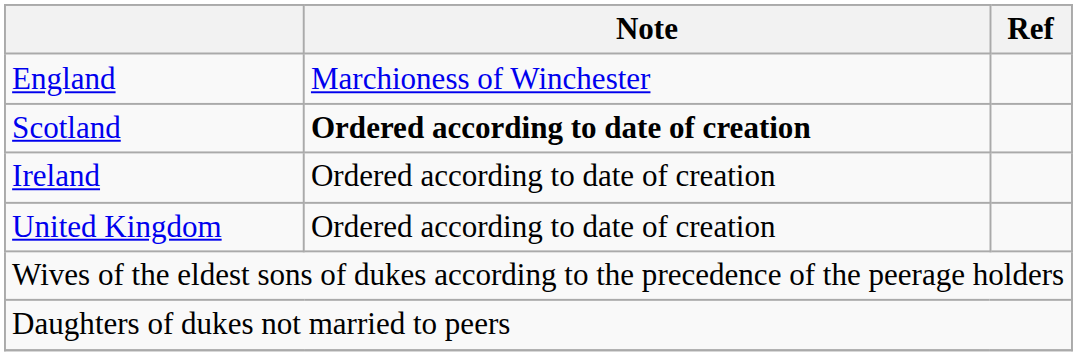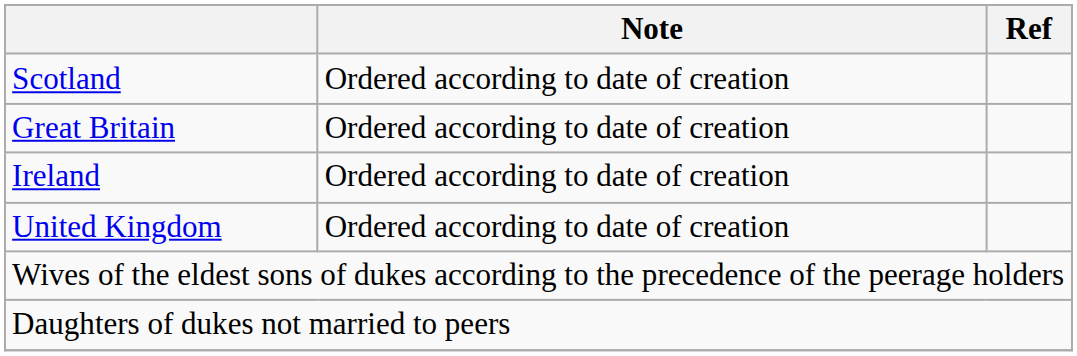- row: England | Marchioness of Winchester
Scotland | Note: bold -> normal
+ row: Great Britain | Ordered according to date of creation
